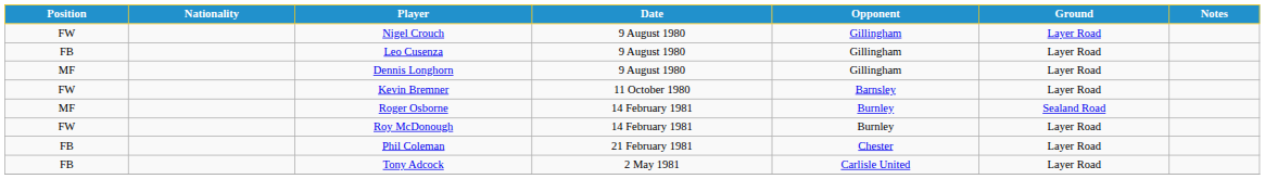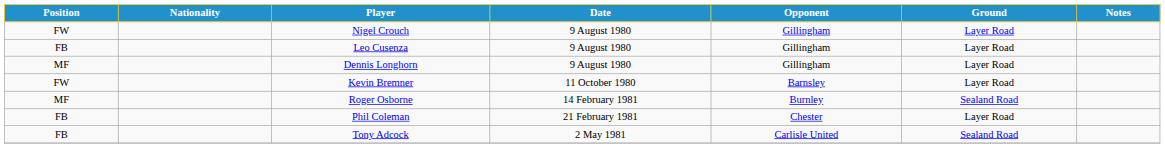- row: FW | Roy McDonough | 14 February 1981 | Burnley | Layer Road
Tony Adcock | Ground: Layer Road -> Sealand Road
